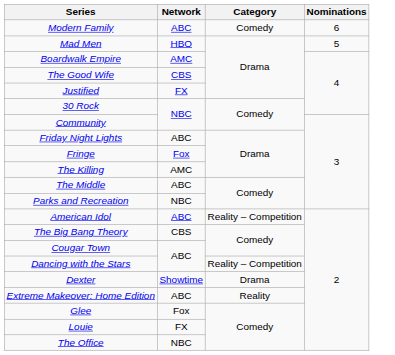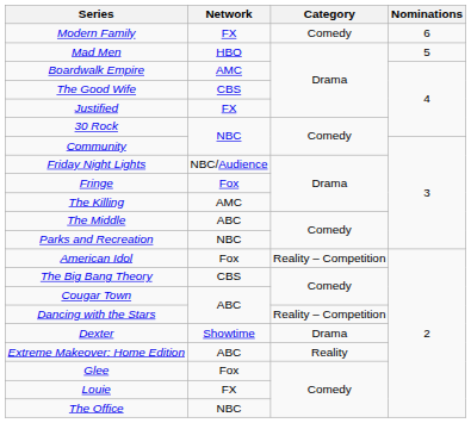Modern Family | Network: ABC -> FX
Friday Night Lights | Network: ABC -> NBC/Audience
American Idol | Network: ABC -> Fox
